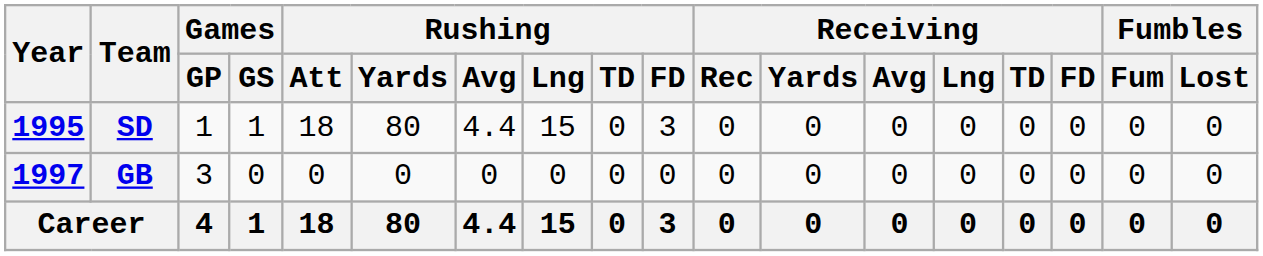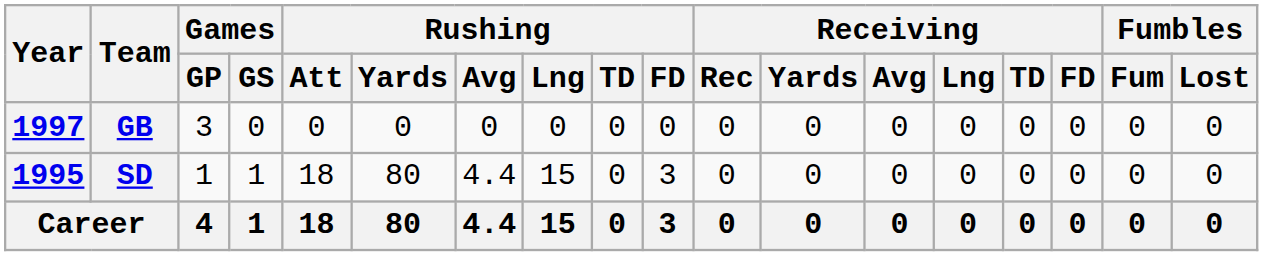rows swapped: SD <-> GB
